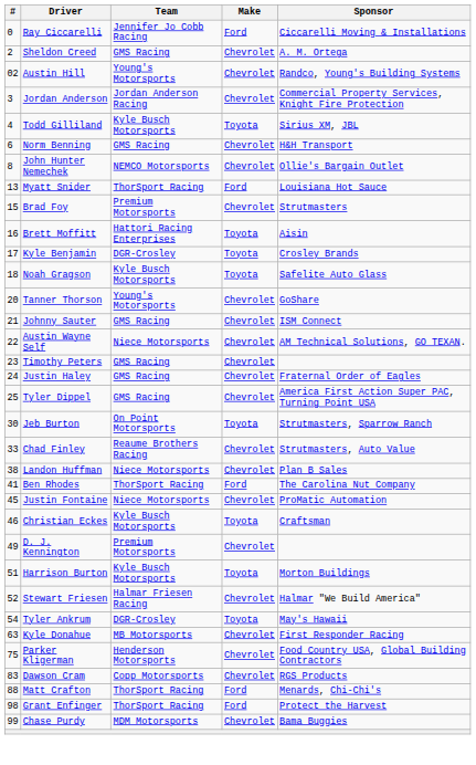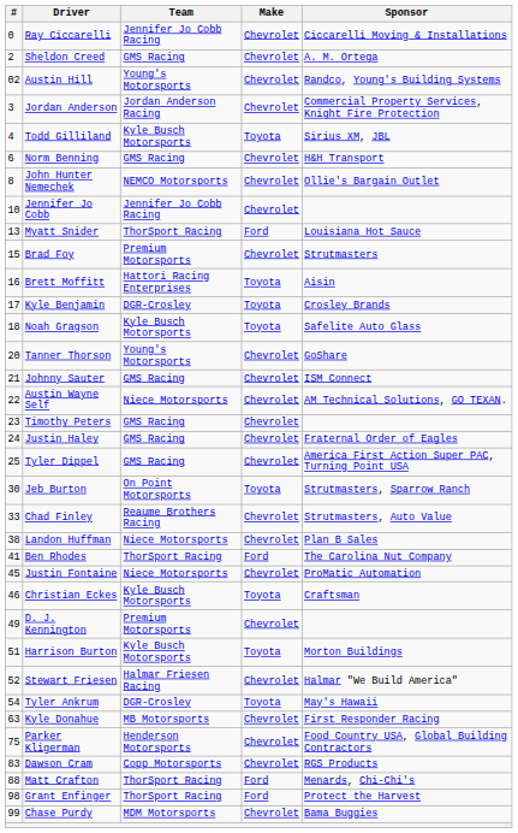Ray Ciccarelli | Make: Ford -> Chevrolet
+ row: 10 | Jennifer Jo Cobb | Jennifer Jo Cobb Racing | Chevrolet
